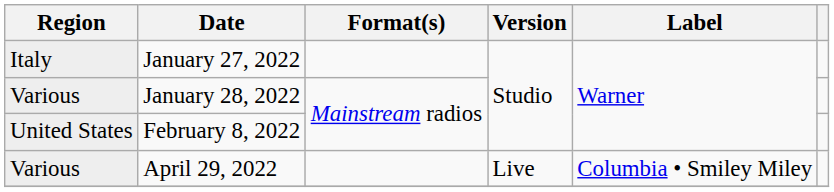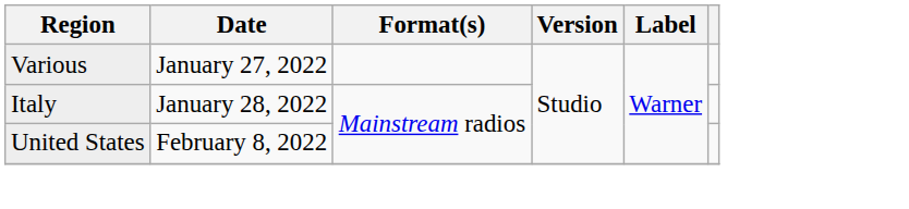January 27, 2022 | Region: Italy -> Various
January 28, 2022 | Region: Various -> Italy
- row: Various | April 29, 2022 | Live | Columbia • Smiley Miley
